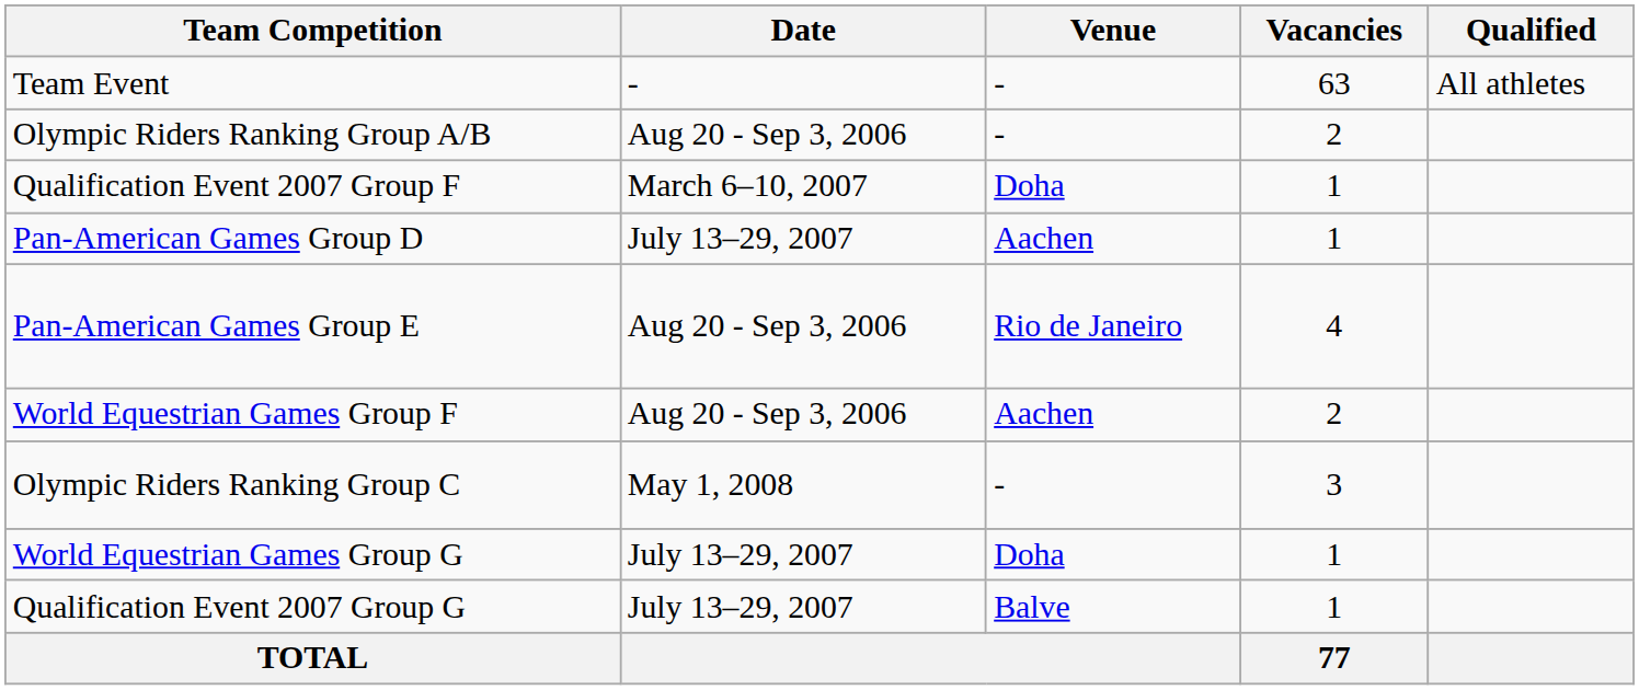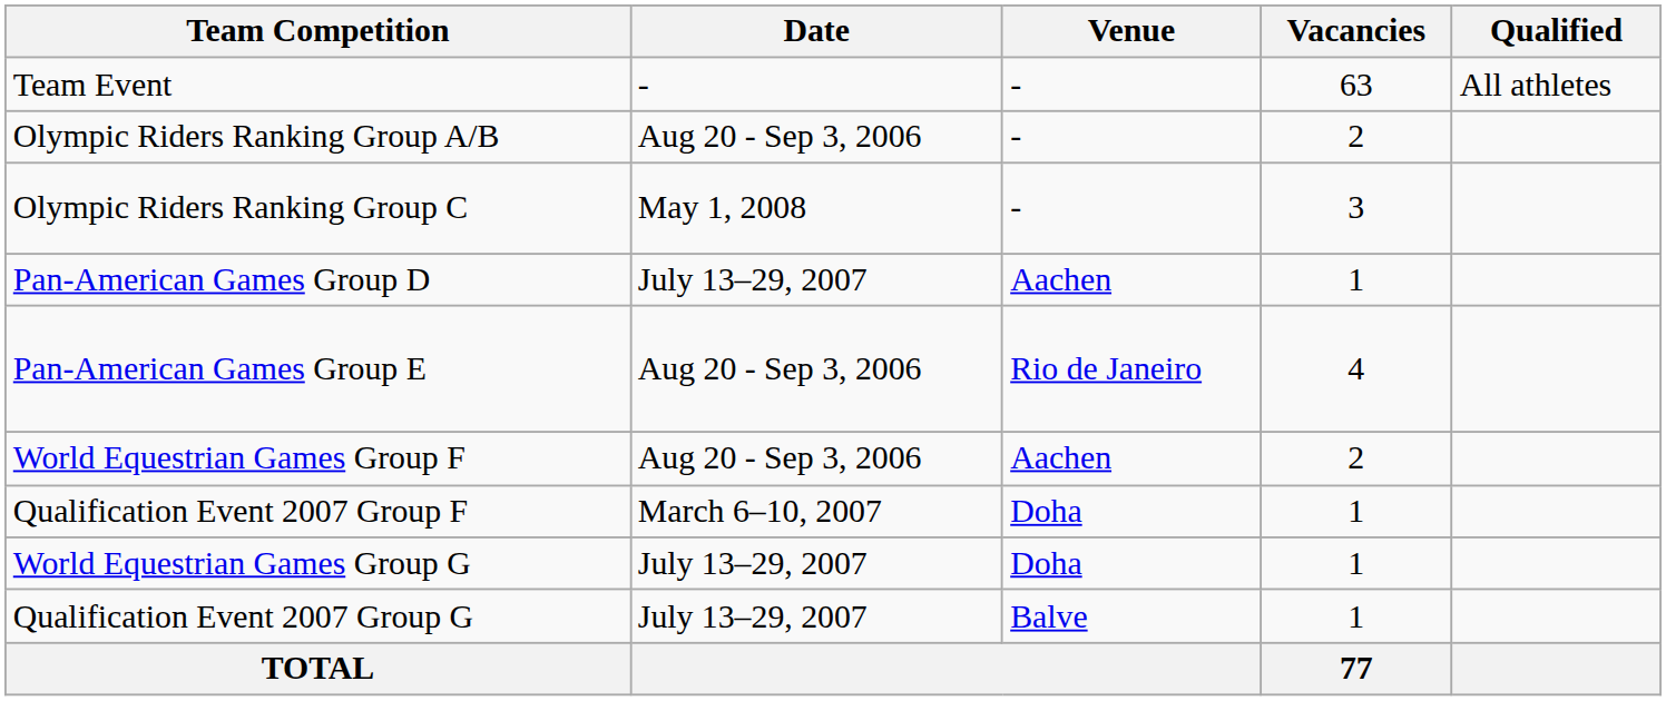rows swapped: Olympic Riders Ranking Group C <-> Qualification Event 2007 Group F
